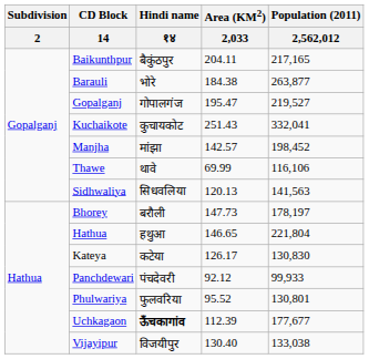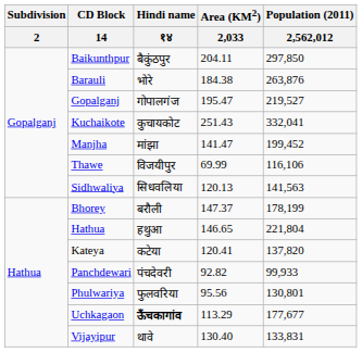Baikunthpur | Population (2011) / 2,562,012: 217,165 -> 297,850
Barauli | Population (2011) / 2,562,012: 263,877 -> 263,876
Manjha | Area (KM2) / 2,033: 142.57 -> 141.47
Manjha | Population (2011) / 2,562,012: 198,452 -> 199,452
Thawe | Hindi name / १४: थावे -> विजयीपुर
Bhorey | Area (KM2) / 2,033: 147.73 -> 147.37
Bhorey | Population (2011) / 2,562,012: 178,197 -> 178,199
Kateya | Area (KM2) / 2,033: 126.17 -> 120.41
Kateya | Population (2011) / 2,562,012: 130,830 -> 137,820
Panchdewari | Area (KM2) / 2,033: 92.12 -> 92.82
Phulwariya | Area (KM2) / 2,033: 95.52 -> 95.56
Uchkagaon | Area (KM2) / 2,033: 112.39 -> 113.29
Vijayipur | Hindi name / १४: विजयीपुर -> थावे
Vijayipur | Population (2011) / 2,562,012: 133,038 -> 133,831
